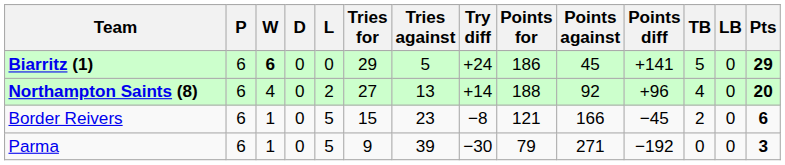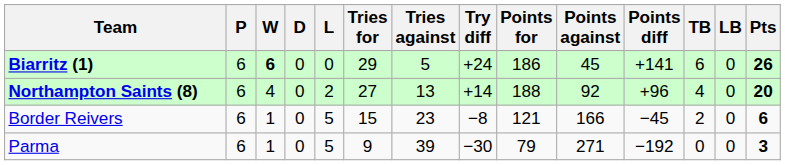Biarritz (1) | TB: 5 -> 6
Biarritz (1) | Pts: 29 -> 26
